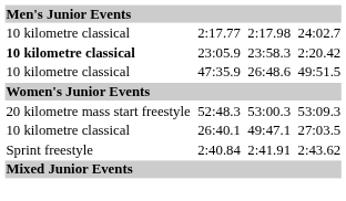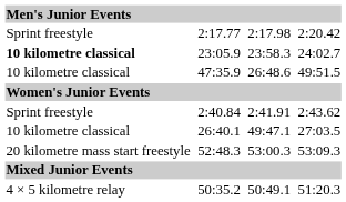2:17.77 | column 1: 10 kilometre classical -> Sprint freestyle
2:17.77 | column 7: 24:02.7 -> 2:20.42
23:05.9 | column 7: 2:20.42 -> 24:02.7
rows swapped: 2:40.84 <-> 52:48.3
+ row: 4 × 5 kilometre relay | 50:35.2 | 50:49.1 | 51:20.3
